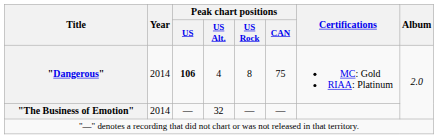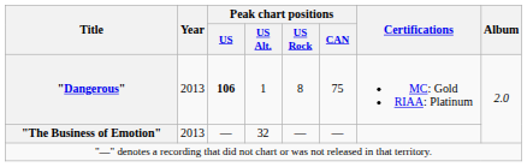"Dangerous" | Year: 2014 -> 2013
"Dangerous" | Peak chart positions / US Alt.: 4 -> 1
"The Business of Emotion" | Year: 2014 -> 2013
